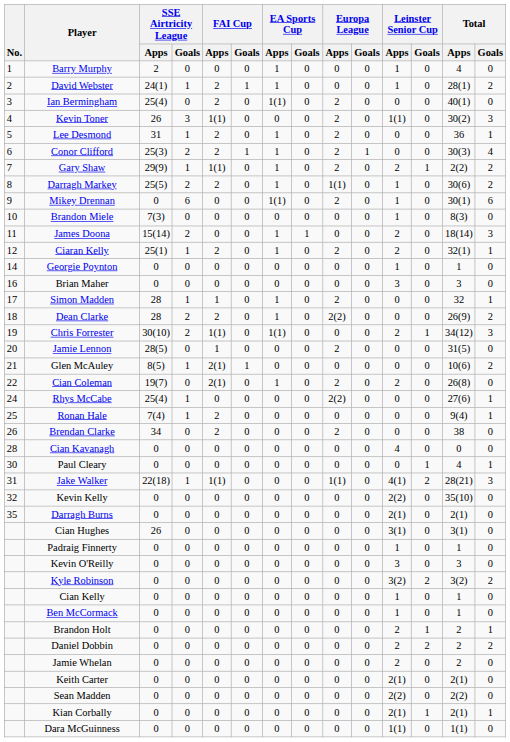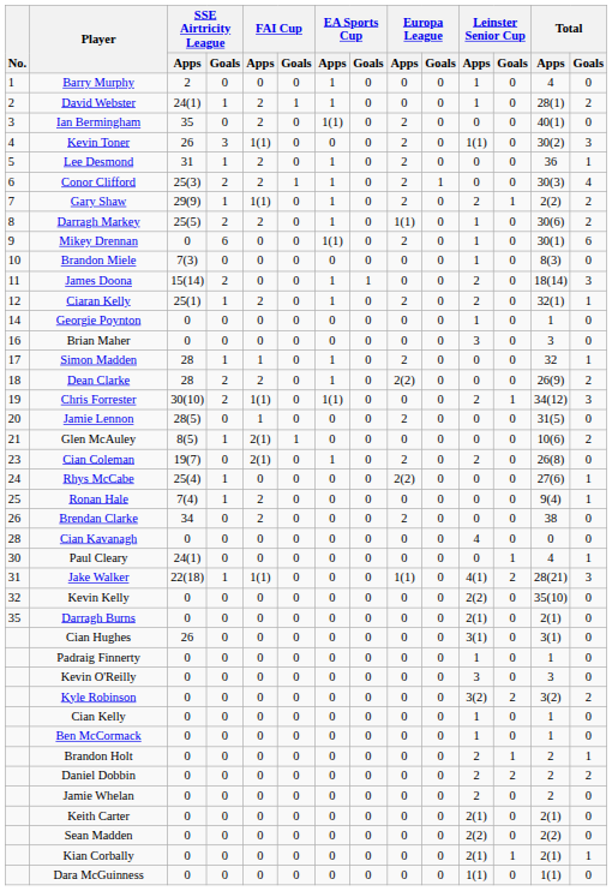Ian Bermingham | SSE Airtricity League / Apps: 25(4) -> 35
Cian Coleman | No.: 22 -> 23
Paul Cleary | SSE Airtricity League / Apps: 0 -> 24(1)
